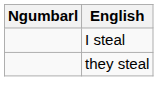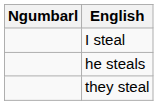+ row: he steals
